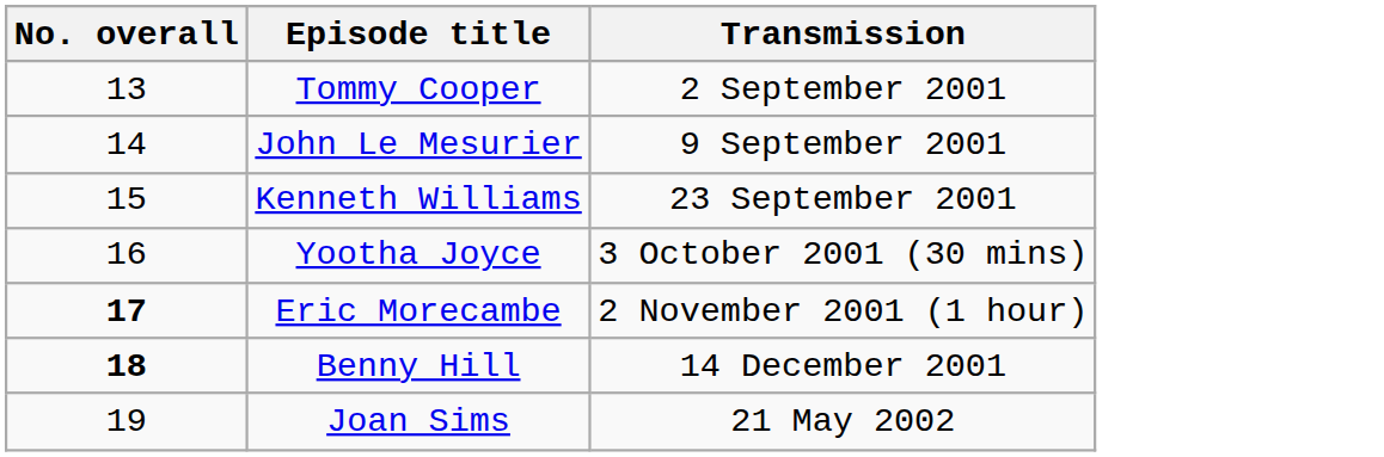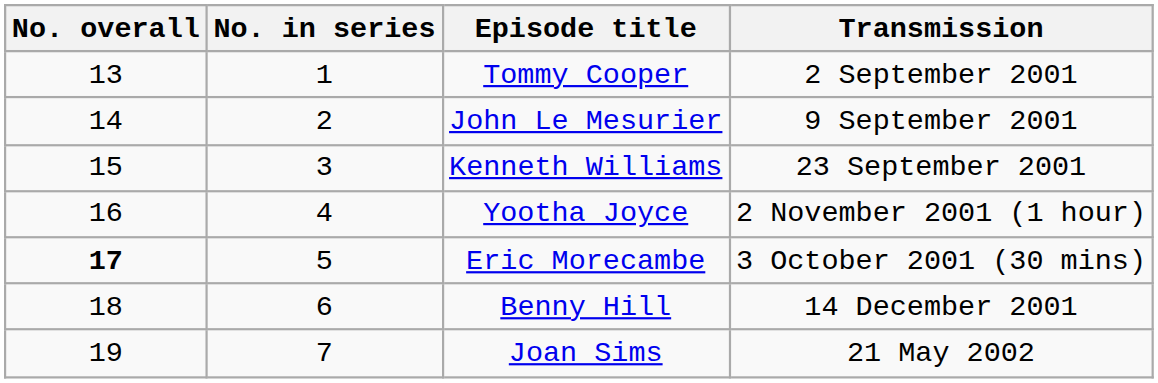+ column: No. in series | 1 | 2 | 3 | 4 | 5 | 6 | 7
Yootha Joyce | Transmission: 3 October 2001 (30 mins) -> 2 November 2001 (1 hour)
Eric Morecambe | Transmission: 2 November 2001 (1 hour) -> 3 October 2001 (30 mins)
Benny Hill | No. overall: bold -> normal
